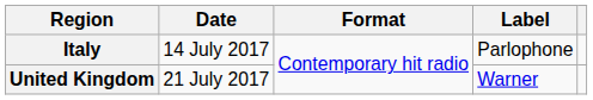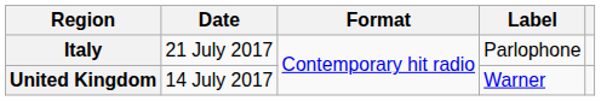Italy | Date: 14 July 2017 -> 21 July 2017
United Kingdom | Date: 21 July 2017 -> 14 July 2017
